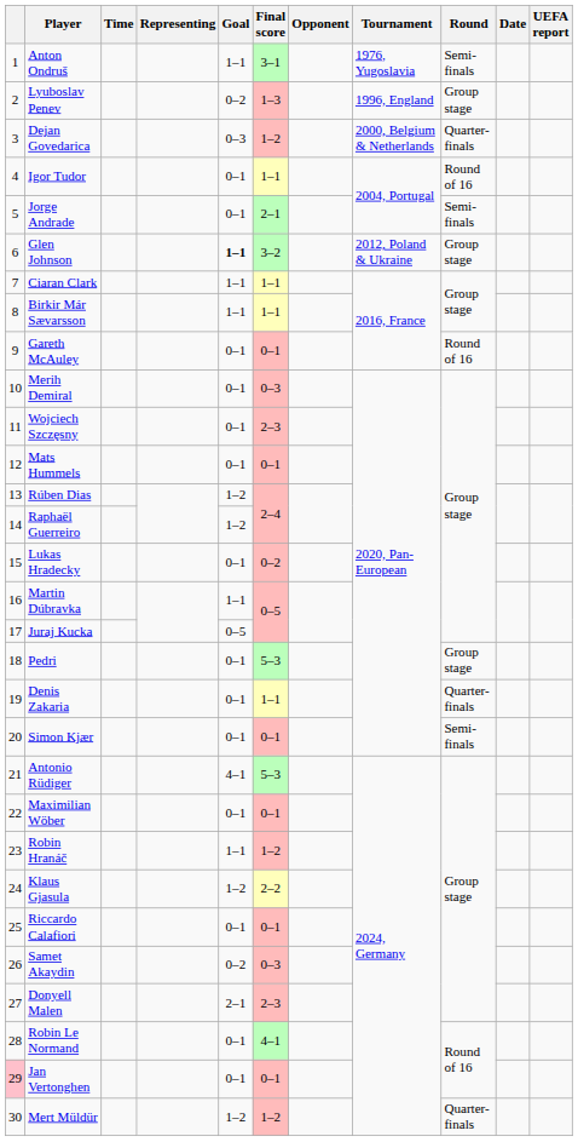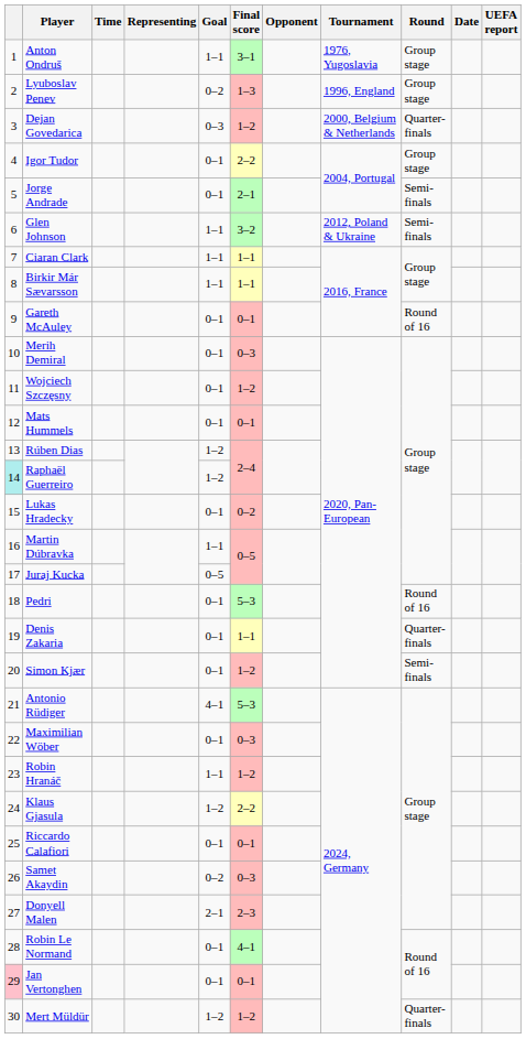Anton Ondruš | Round: Semi-finals -> Group stage
Igor Tudor | Final score: 1–1 -> 2–2
Igor Tudor | Round: Round of 16 -> Group stage
Glen Johnson | Goal: bold -> normal
Glen Johnson | Round: Group stage -> Semi-finals
Wojciech Szczęsny | Final score: 2–3 -> 1–2
Raphaël Guerreiro | column 1: no background -> paleturquoise background
Pedri | Round: Group stage -> Round of 16
Simon Kjær | Final score: 0–1 -> 1–2
Maximilian Wöber | Final score: 0–1 -> 0–3
